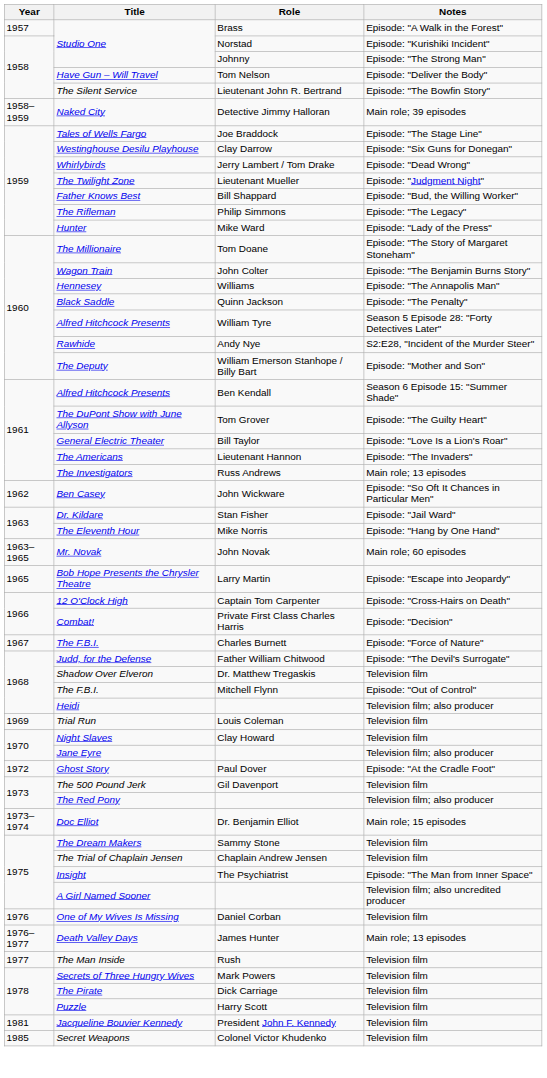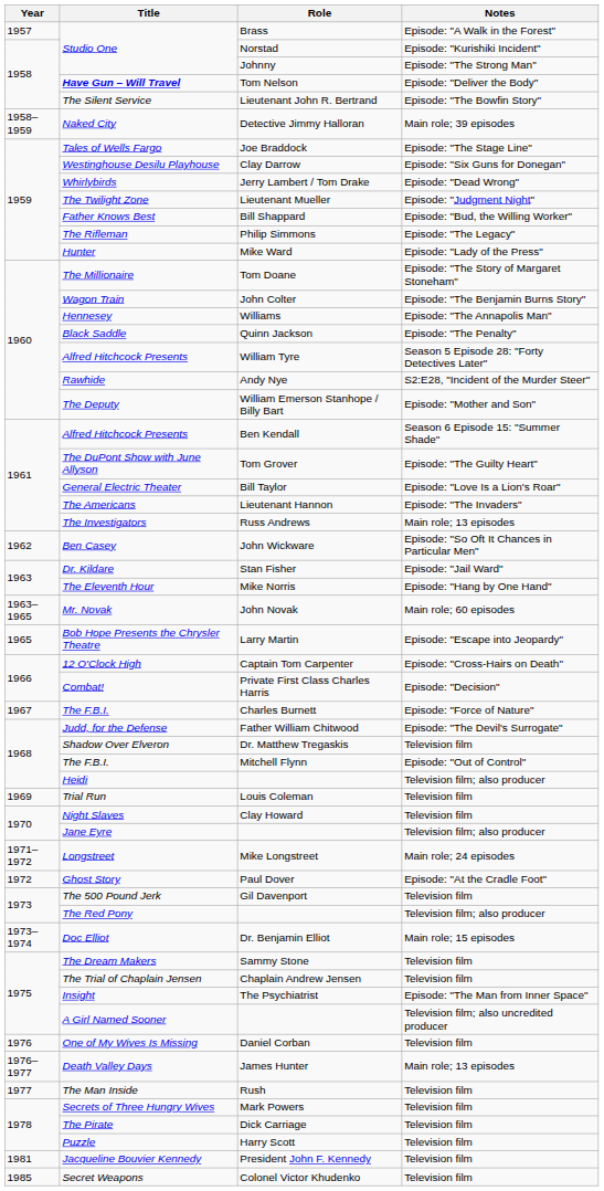Tom Nelson | Title: normal -> bold
+ row: 1971–1972 | Longstreet | Mike Longstreet | Main role; 24 episodes
